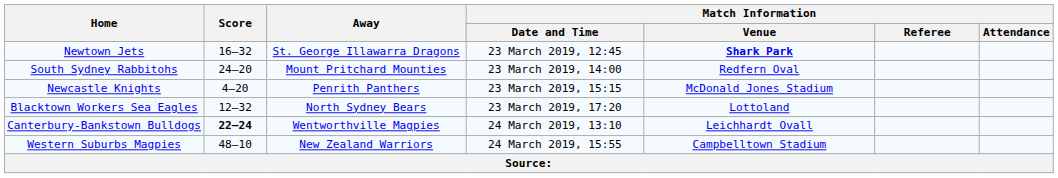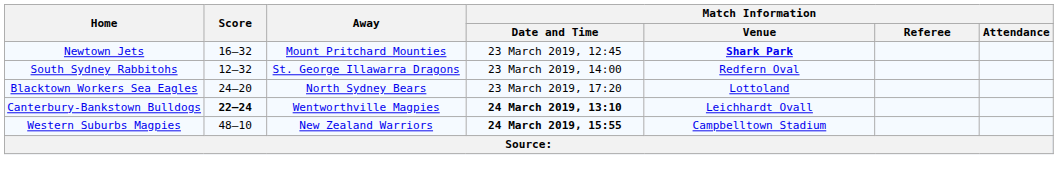Newtown Jets | Away: St. George Illawarra Dragons -> Mount Pritchard Mounties
South Sydney Rabbitohs | Score: 24–20 -> 12–32
South Sydney Rabbitohs | Away: Mount Pritchard Mounties -> St. George Illawarra Dragons
- row: Newcastle Knights | 4–20 | Penrith Panthers | 23 March 2019, 15:15 | McDonald Jones Stadium
Blacktown Workers Sea Eagles | Score: 12–32 -> 24–20
Canterbury-Bankstown Bulldogs | Match Information / Date and Time: normal -> bold
Western Suburbs Magpies | Match Information / Date and Time: normal -> bold
